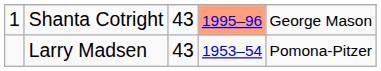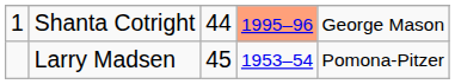Shanta Cotright | column 3: 43 -> 44
Larry Madsen | column 3: 43 -> 45
